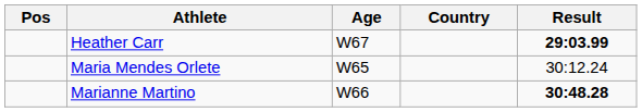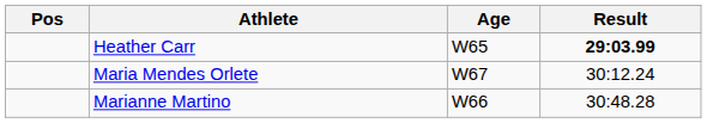- column: Country
Heather Carr | Age: W67 -> W65
Maria Mendes Orlete | Age: W65 -> W67
Marianne Martino | Result: bold -> normal
